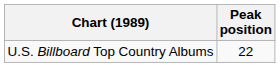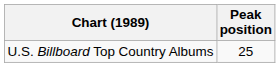U.S. Billboard Top Country Albums | Peak position: 22 -> 25
